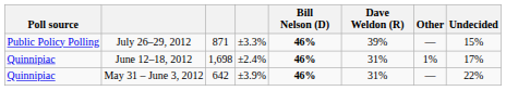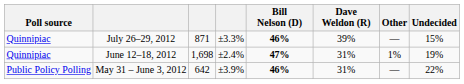July 26–29, 2012 | Poll source: Public Policy Polling -> Quinnipiac
June 12–18, 2012 | Bill Nelson (D): 46% -> 47%
June 12–18, 2012 | Undecided: 17% -> 19%
May 31 – June 3, 2012 | Poll source: Quinnipiac -> Public Policy Polling
